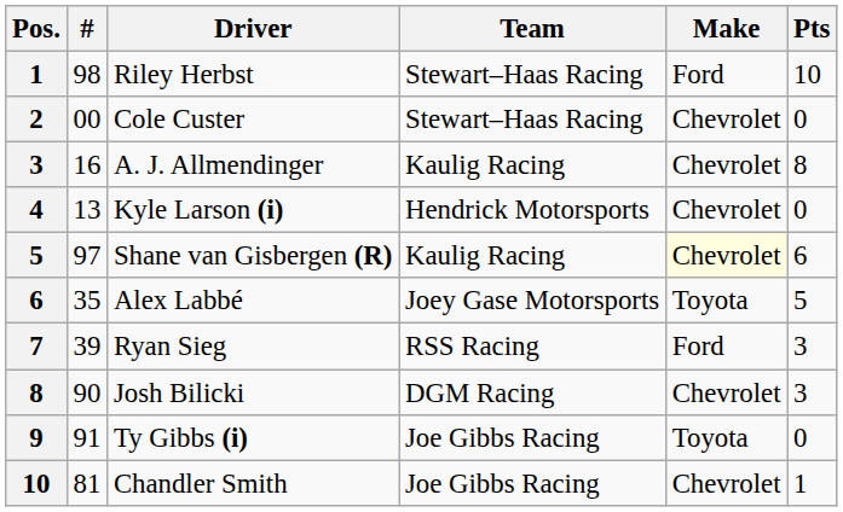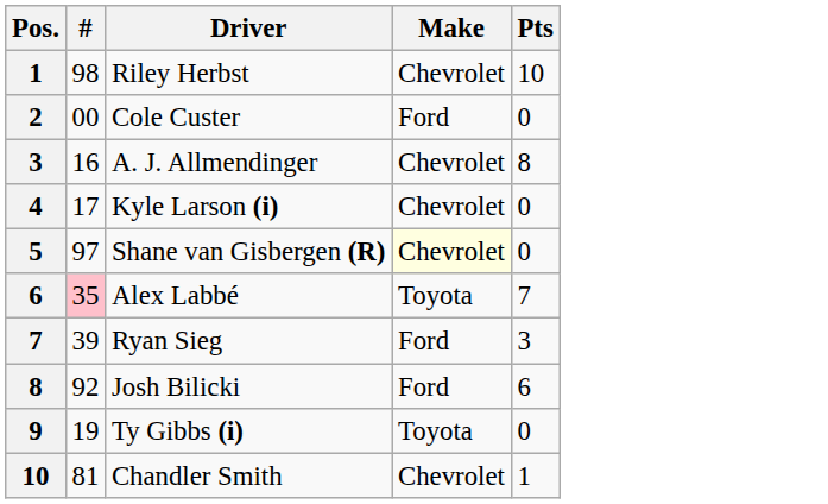- column: Team | Stewart–Haas Racing | Stewart–Haas Racing | Kaulig Racing | Hendrick Motorsports | Kaulig Racing | Joey Gase Motorsports | RSS Racing | DGM Racing | Joe Gibbs Racing | Joe Gibbs Racing
Riley Herbst | Make: Ford -> Chevrolet
Cole Custer | Make: Chevrolet -> Ford
Kyle Larson (i) | #: 13 -> 17
Shane van Gisbergen (R) | Pts: 6 -> 0
Alex Labbé | #: no background -> pink background
Alex Labbé | Pts: 5 -> 7
Josh Bilicki | #: 90 -> 92
Josh Bilicki | Make: Chevrolet -> Ford
Josh Bilicki | Pts: 3 -> 6
Ty Gibbs (i) | #: 91 -> 19
